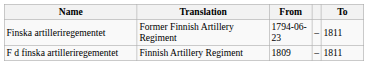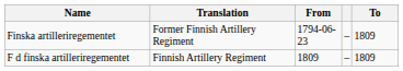Finska artilleriregementet | To: 1811 -> 1809
F d finska artilleriregementet | To: 1811 -> 1809
